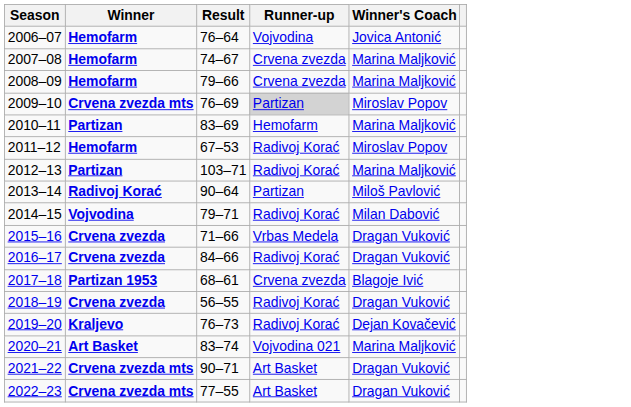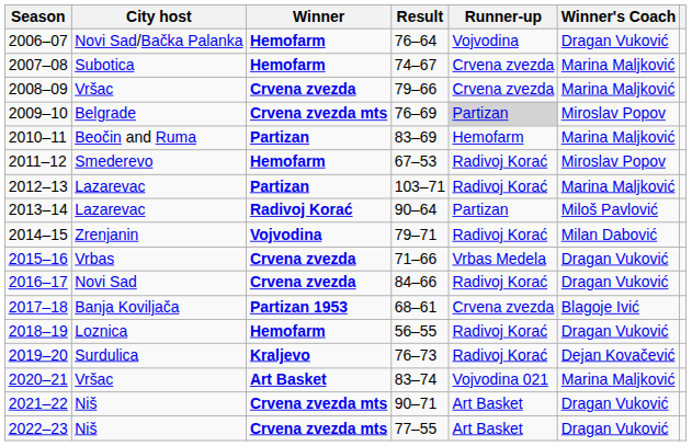+ column: City host | Novi Sad/Bačka Palanka | Subotica | Vršac | Belgrade | Beočin and Ruma | Smederevo | Lazarevac | Lazarevac | Zrenjanin | Vrbas | Novi Sad | Banja Koviljača | Loznica | Surdulica | Vršac | Niš | Niš
2006–07 | Winner's Coach: Jovica Antonić -> Dragan Vuković
2008–09 | Winner: Hemofarm -> Crvena zvezda
2018–19 | Winner: Crvena zvezda -> Hemofarm
